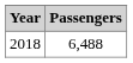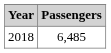2018 | Passengers: 6,488 -> 6,485
